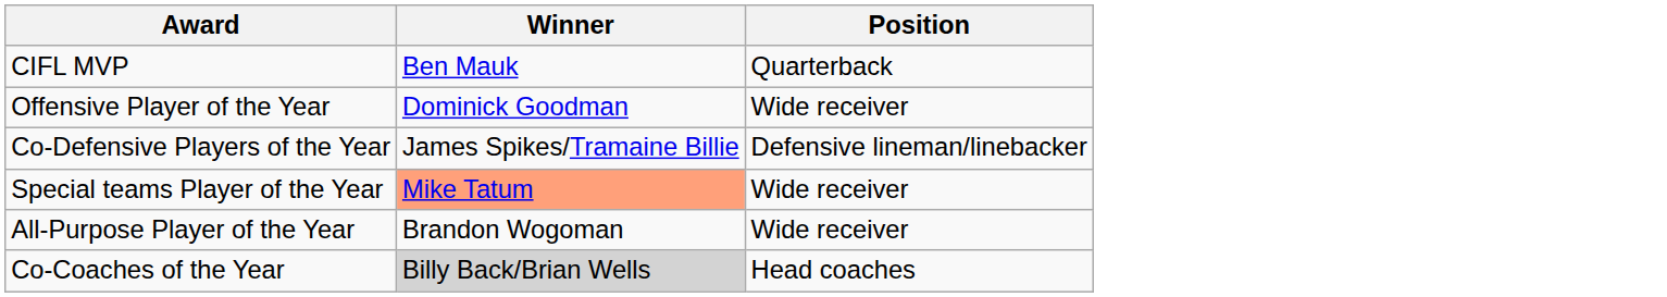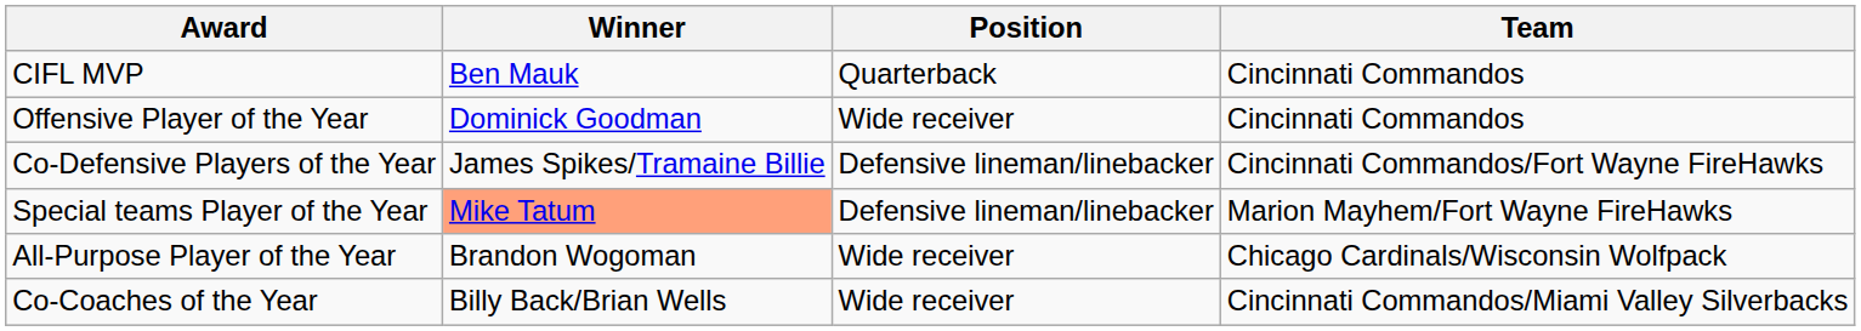+ column: Team | Cincinnati Commandos | Cincinnati Commandos | Cincinnati Commandos/Fort Wayne FireHawks | Marion Mayhem/Fort Wayne FireHawks | Chicago Cardinals/Wisconsin Wolfpack | Cincinnati Commandos/Miami Valley Silverbacks
Special teams Player of the Year | Position: Wide receiver -> Defensive lineman/linebacker
Co-Coaches of the Year | Winner: lightgrey background -> no background
Co-Coaches of the Year | Position: Head coaches -> Wide receiver
